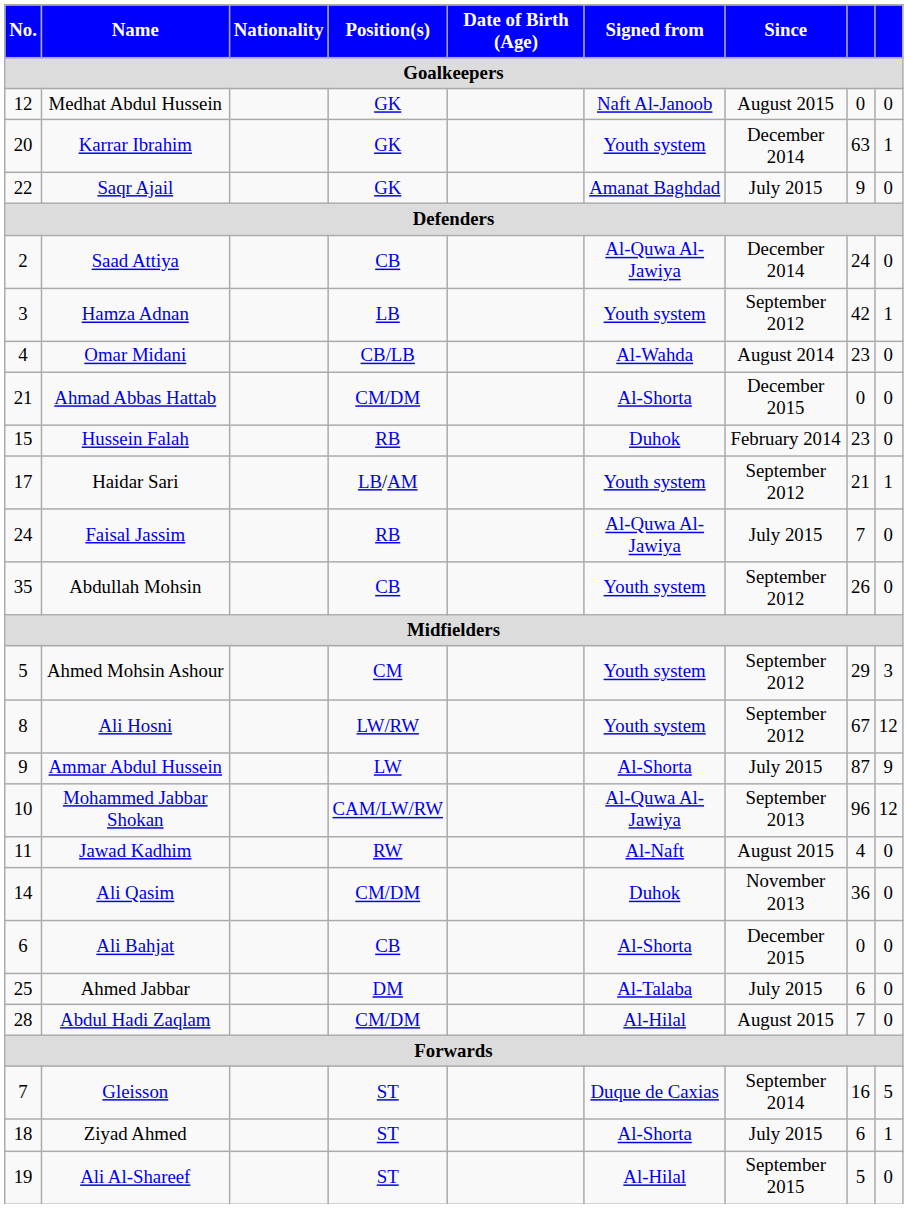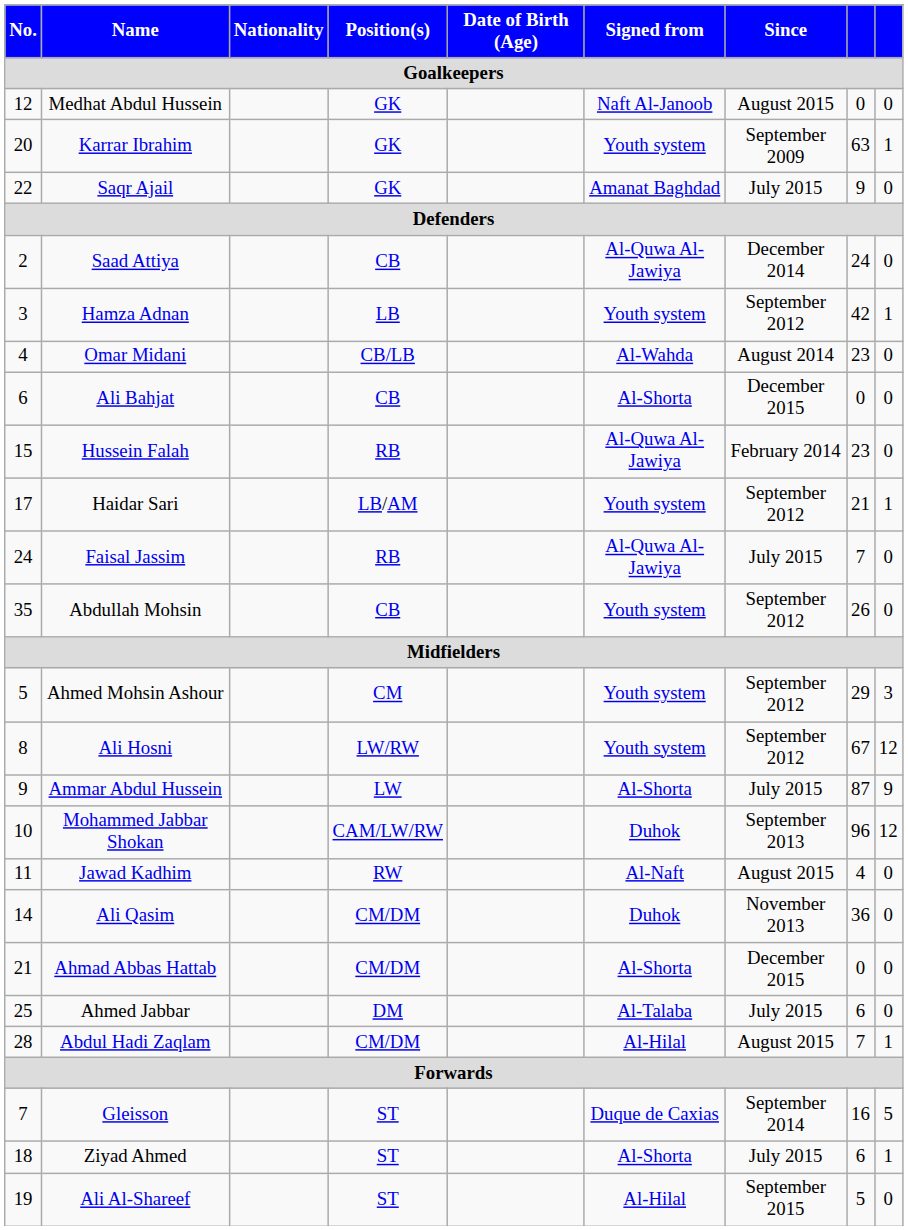Karrar Ibrahim | Since: December 2014 -> September 2009
rows swapped: Ali Bahjat <-> Ahmad Abbas Hattab
Hussein Falah | Signed from: Duhok -> Al-Quwa Al-Jawiya
Mohammed Jabbar Shokan | Signed from: Al-Quwa Al-Jawiya -> Duhok
Abdul Hadi Zaqlam | column 9: 0 -> 1
